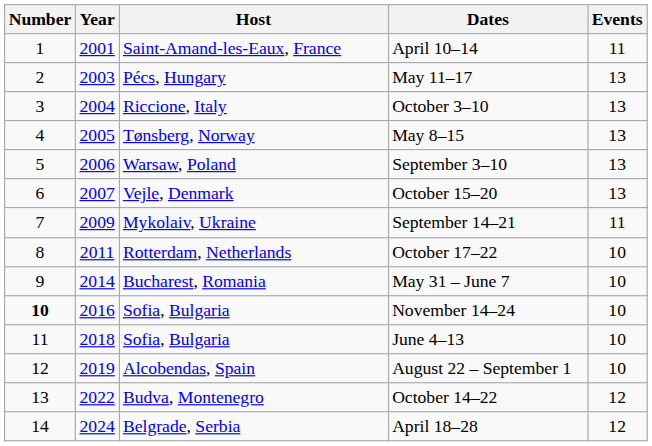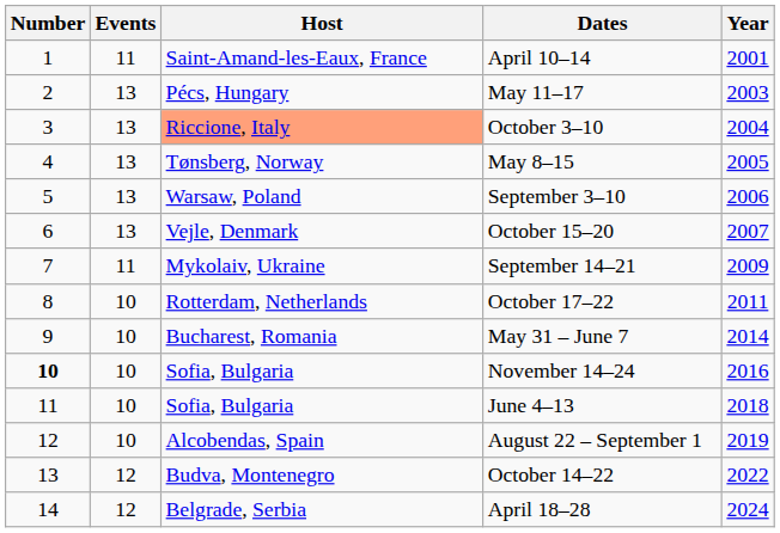columns swapped: Year <-> Events
October 3–10 | Host: no background -> lightsalmon background
